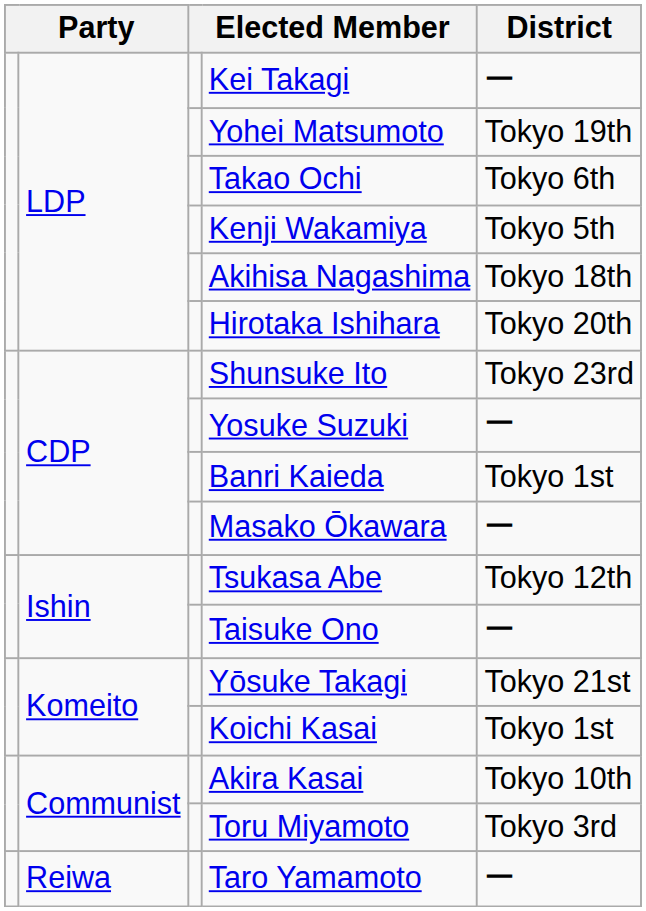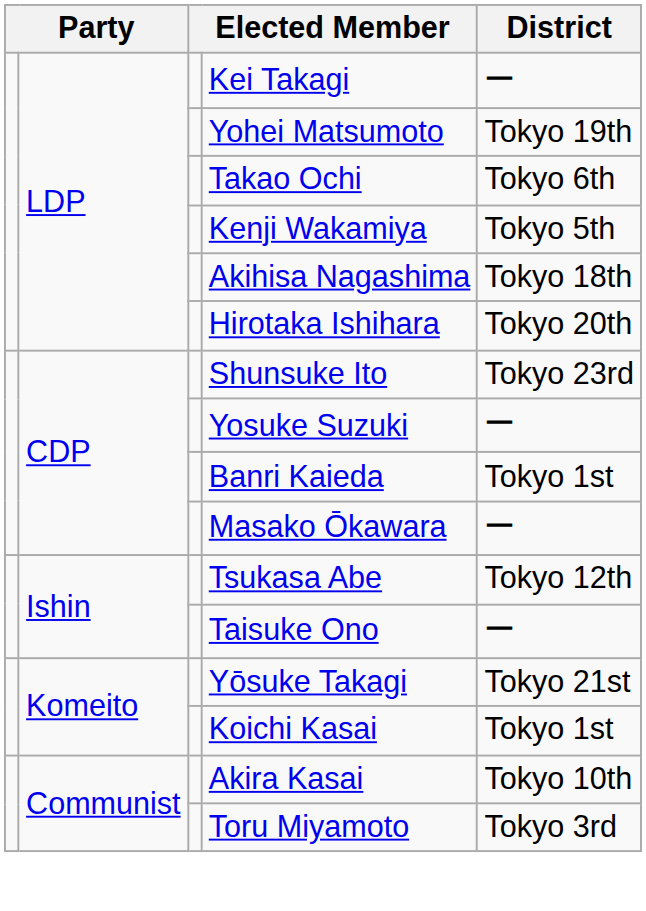- row: Reiwa | Taro Yamamoto | ー
